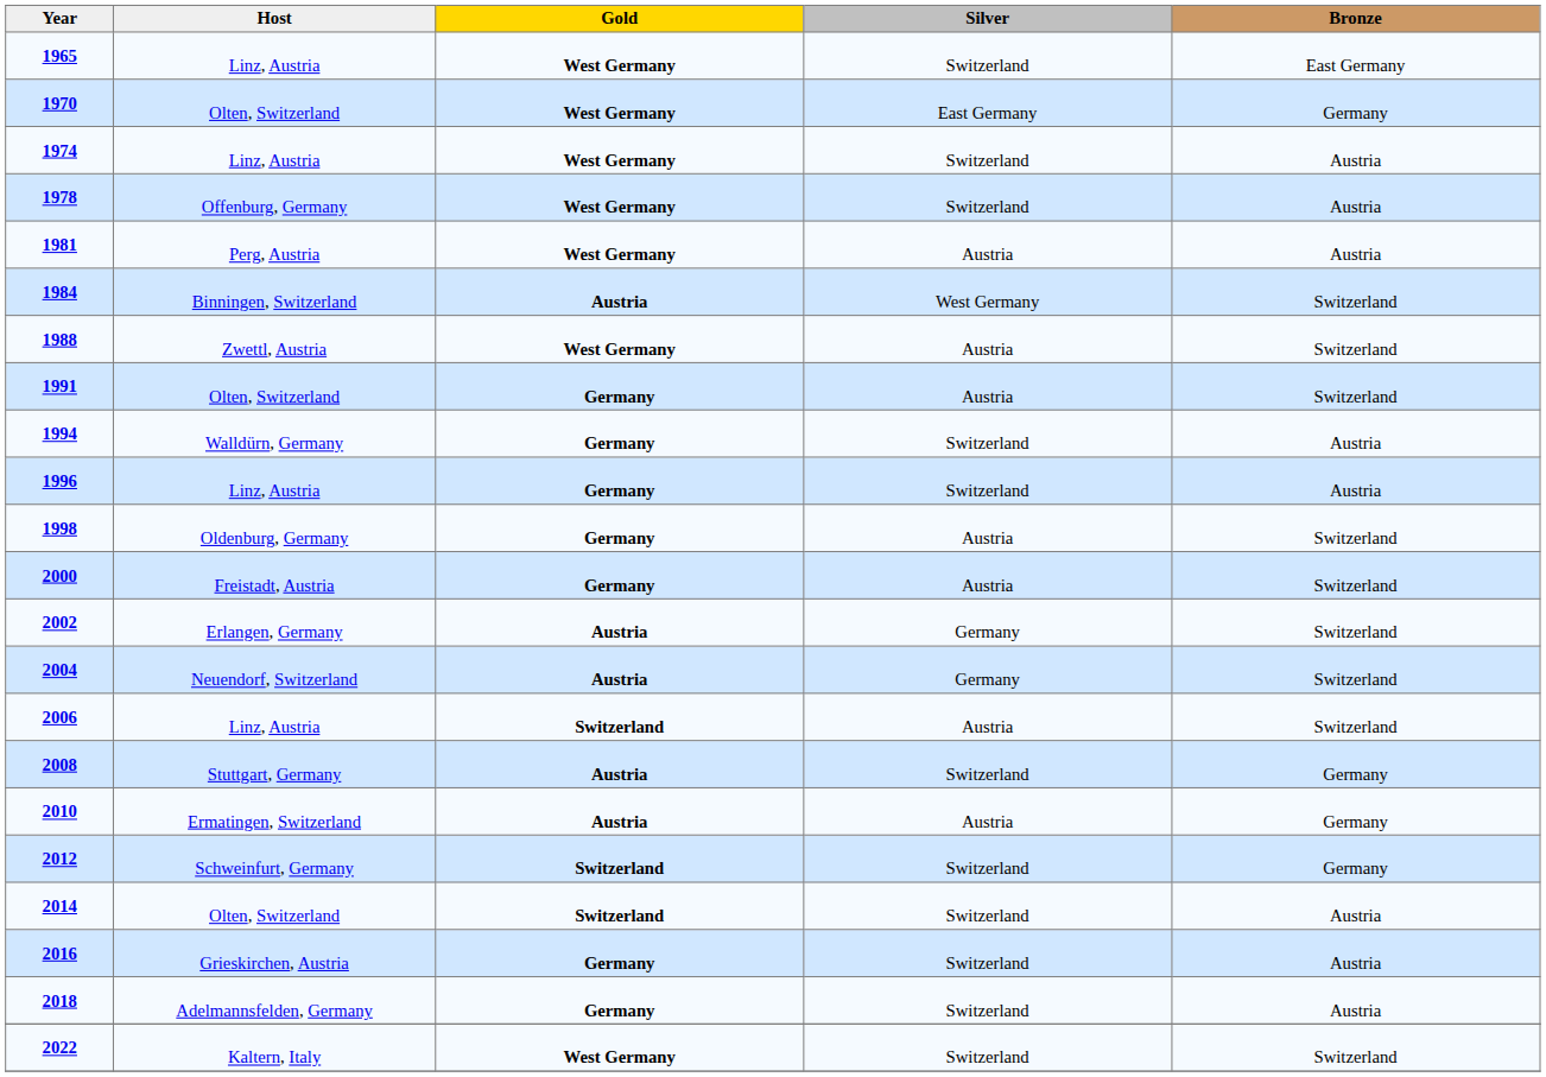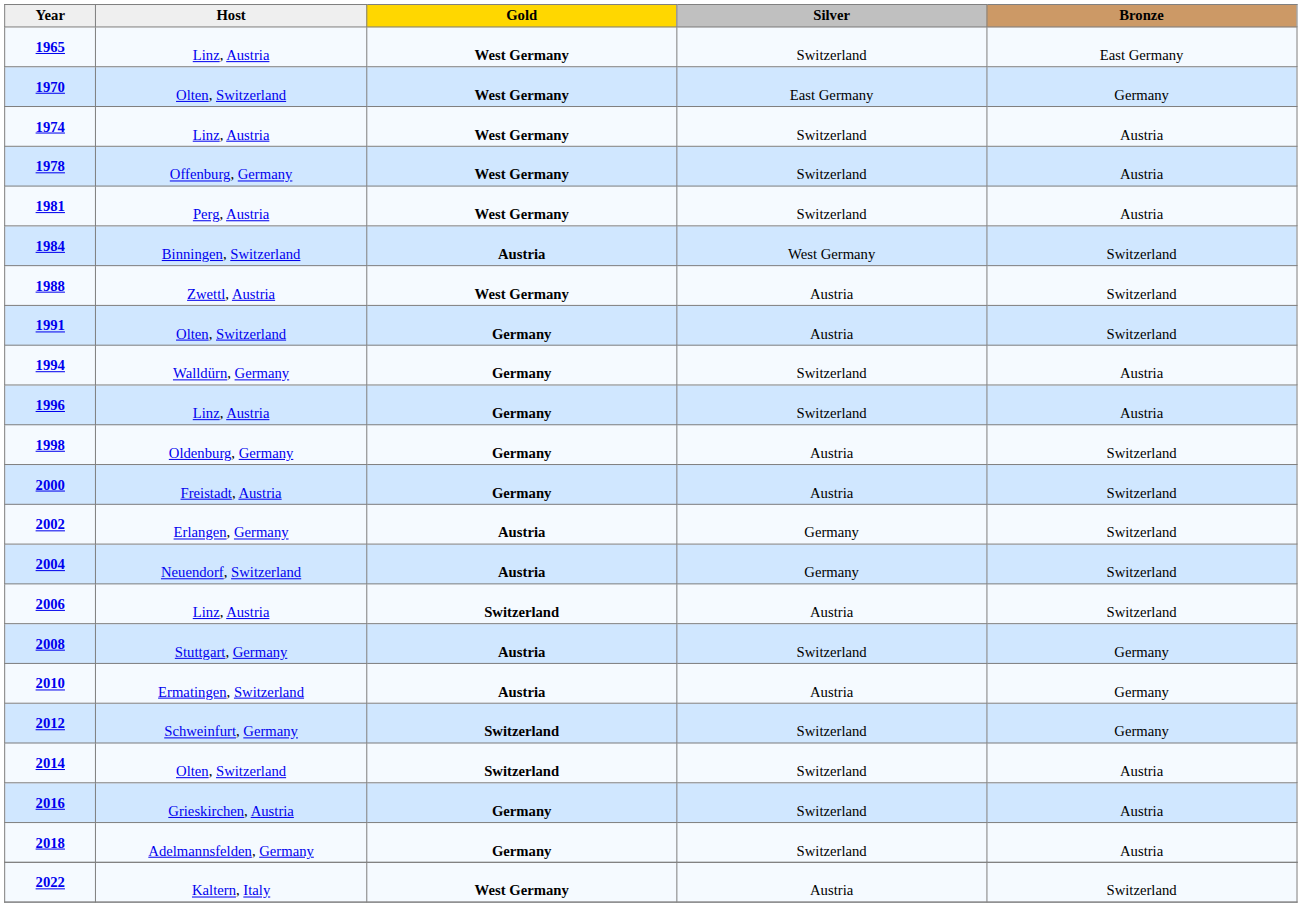1981 | Silver: Austria -> Switzerland
2022 | Silver: Switzerland -> Austria
